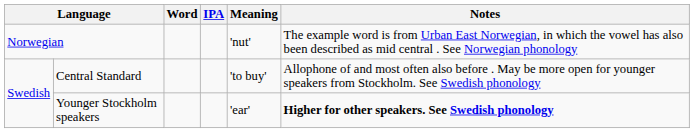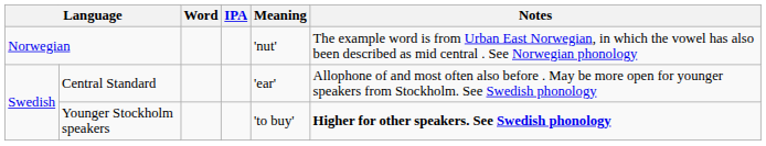Central Standard | Meaning: 'to buy' -> 'ear'
Younger Stockholm speakers | Meaning: 'ear' -> 'to buy'
